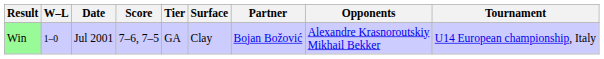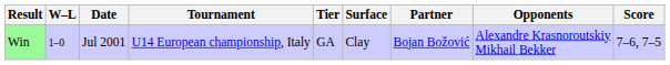columns swapped: Tournament <-> Score
